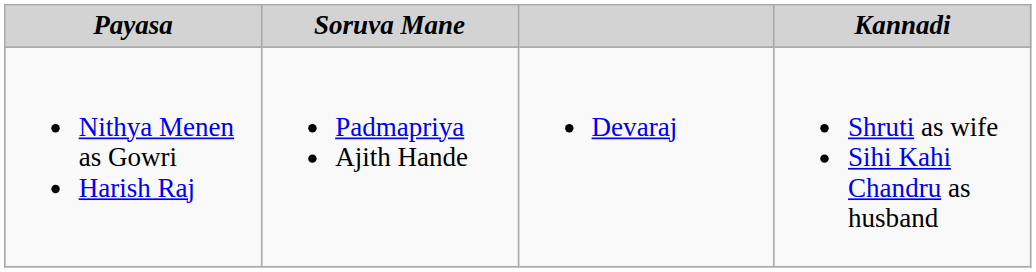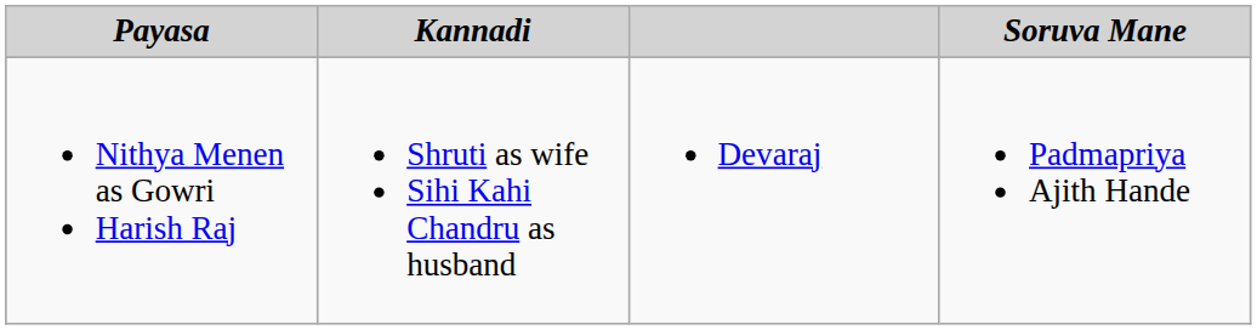columns swapped: Kannadi <-> Soruva Mane
